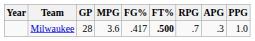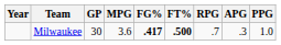Milwaukee | GP: 28 -> 30
Milwaukee | FG%: normal -> bold
